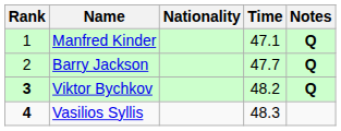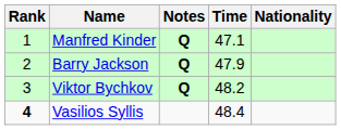columns swapped: Nationality <-> Notes
Barry Jackson | Time: 47.7 -> 47.9
Viktor Bychkov | Rank: bold -> normal
Vasilios Syllis | Time: 48.3 -> 48.4
